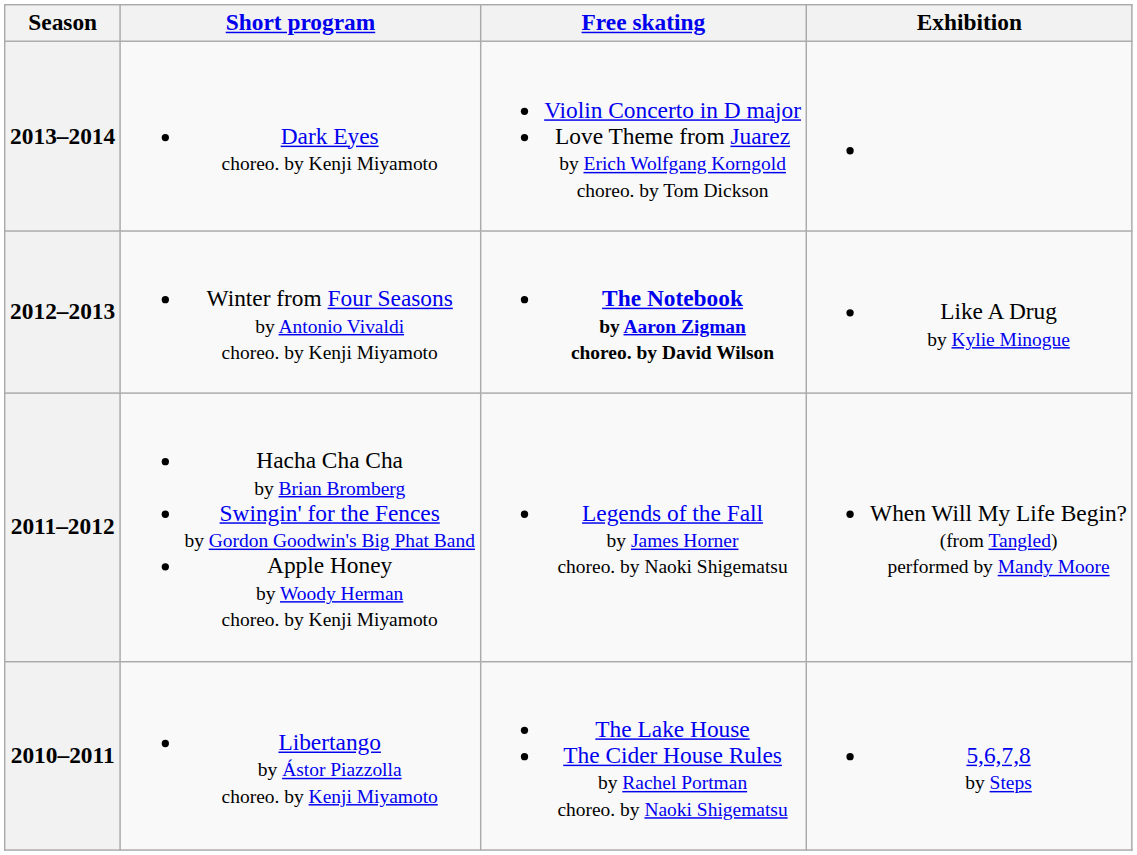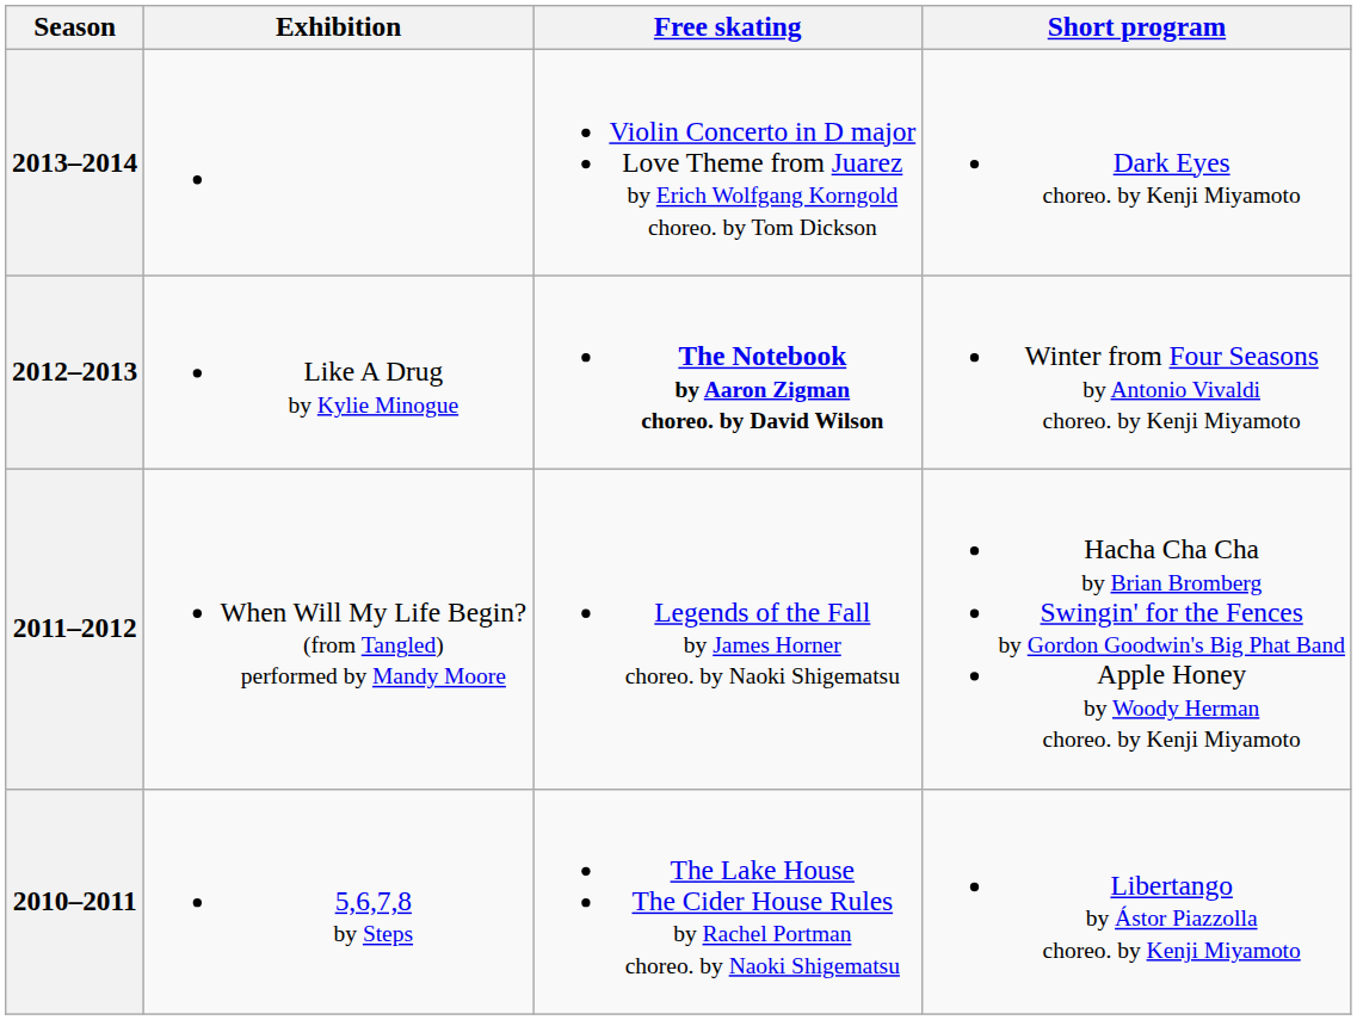columns swapped: Short program <-> Exhibition
